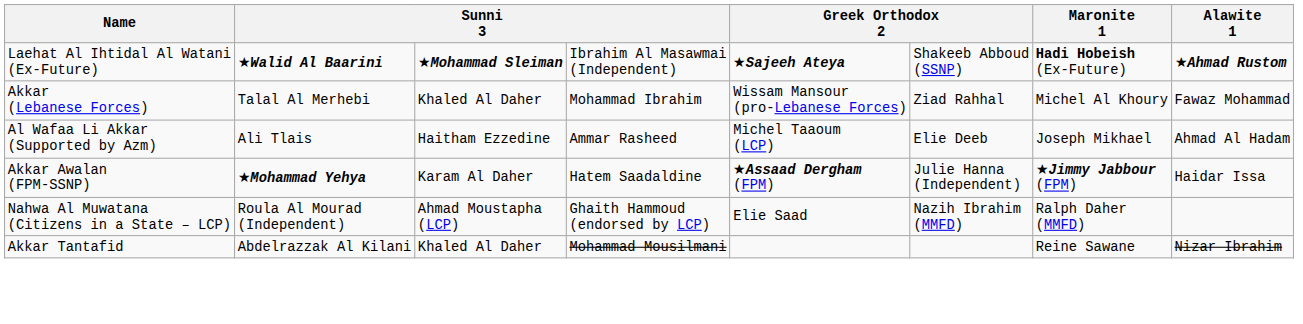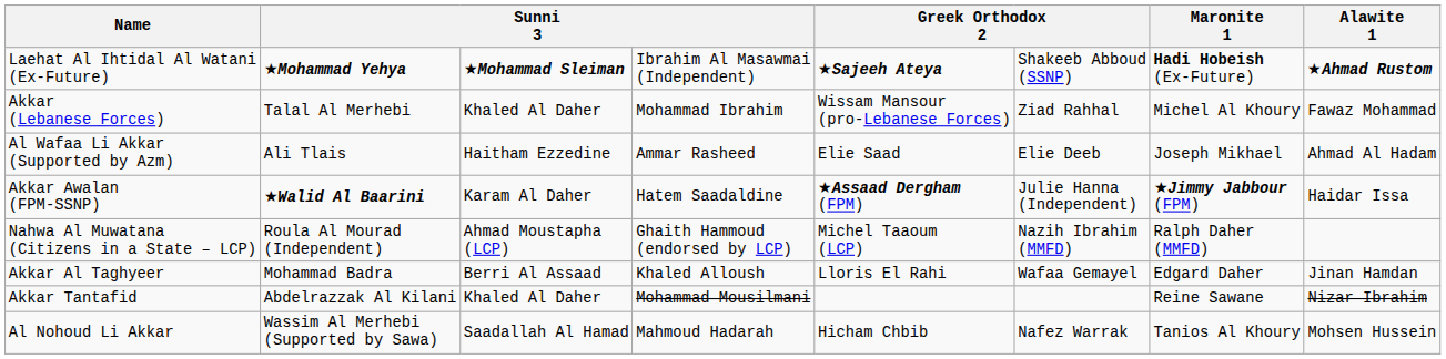Laehat Al Ihtidal Al Watani (Ex-Future) | column 2: ★Walid Al Baarini -> ★Mohammad Yehya
Al Wafaa Li Akkar (Supported by Azm) | column 5: Michel Taaoum (LCP) -> Elie Saad
Akkar Awalan (FPM-SSNP) | column 2: ★Mohammad Yehya -> ★Walid Al Baarini
Nahwa Al Muwatana (Citizens in a State – LCP) | column 5: Elie Saad -> Michel Taaoum (LCP)
+ row: Akkar Al Taghyeer | Mohammad Badra | Berri Al Assaad | Khaled Alloush | Lloris El Rahi | Wafaa Gemayel | Edgard Daher | Jinan Hamdan
+ row: Al Nohoud Li Akkar | Wassim Al Merhebi (Supported by Sawa) | Saadallah Al Hamad | Mahmoud Hadarah | Hicham Chbib | Nafez Warrak | Tanios Al Khoury | Mohsen Hussein
